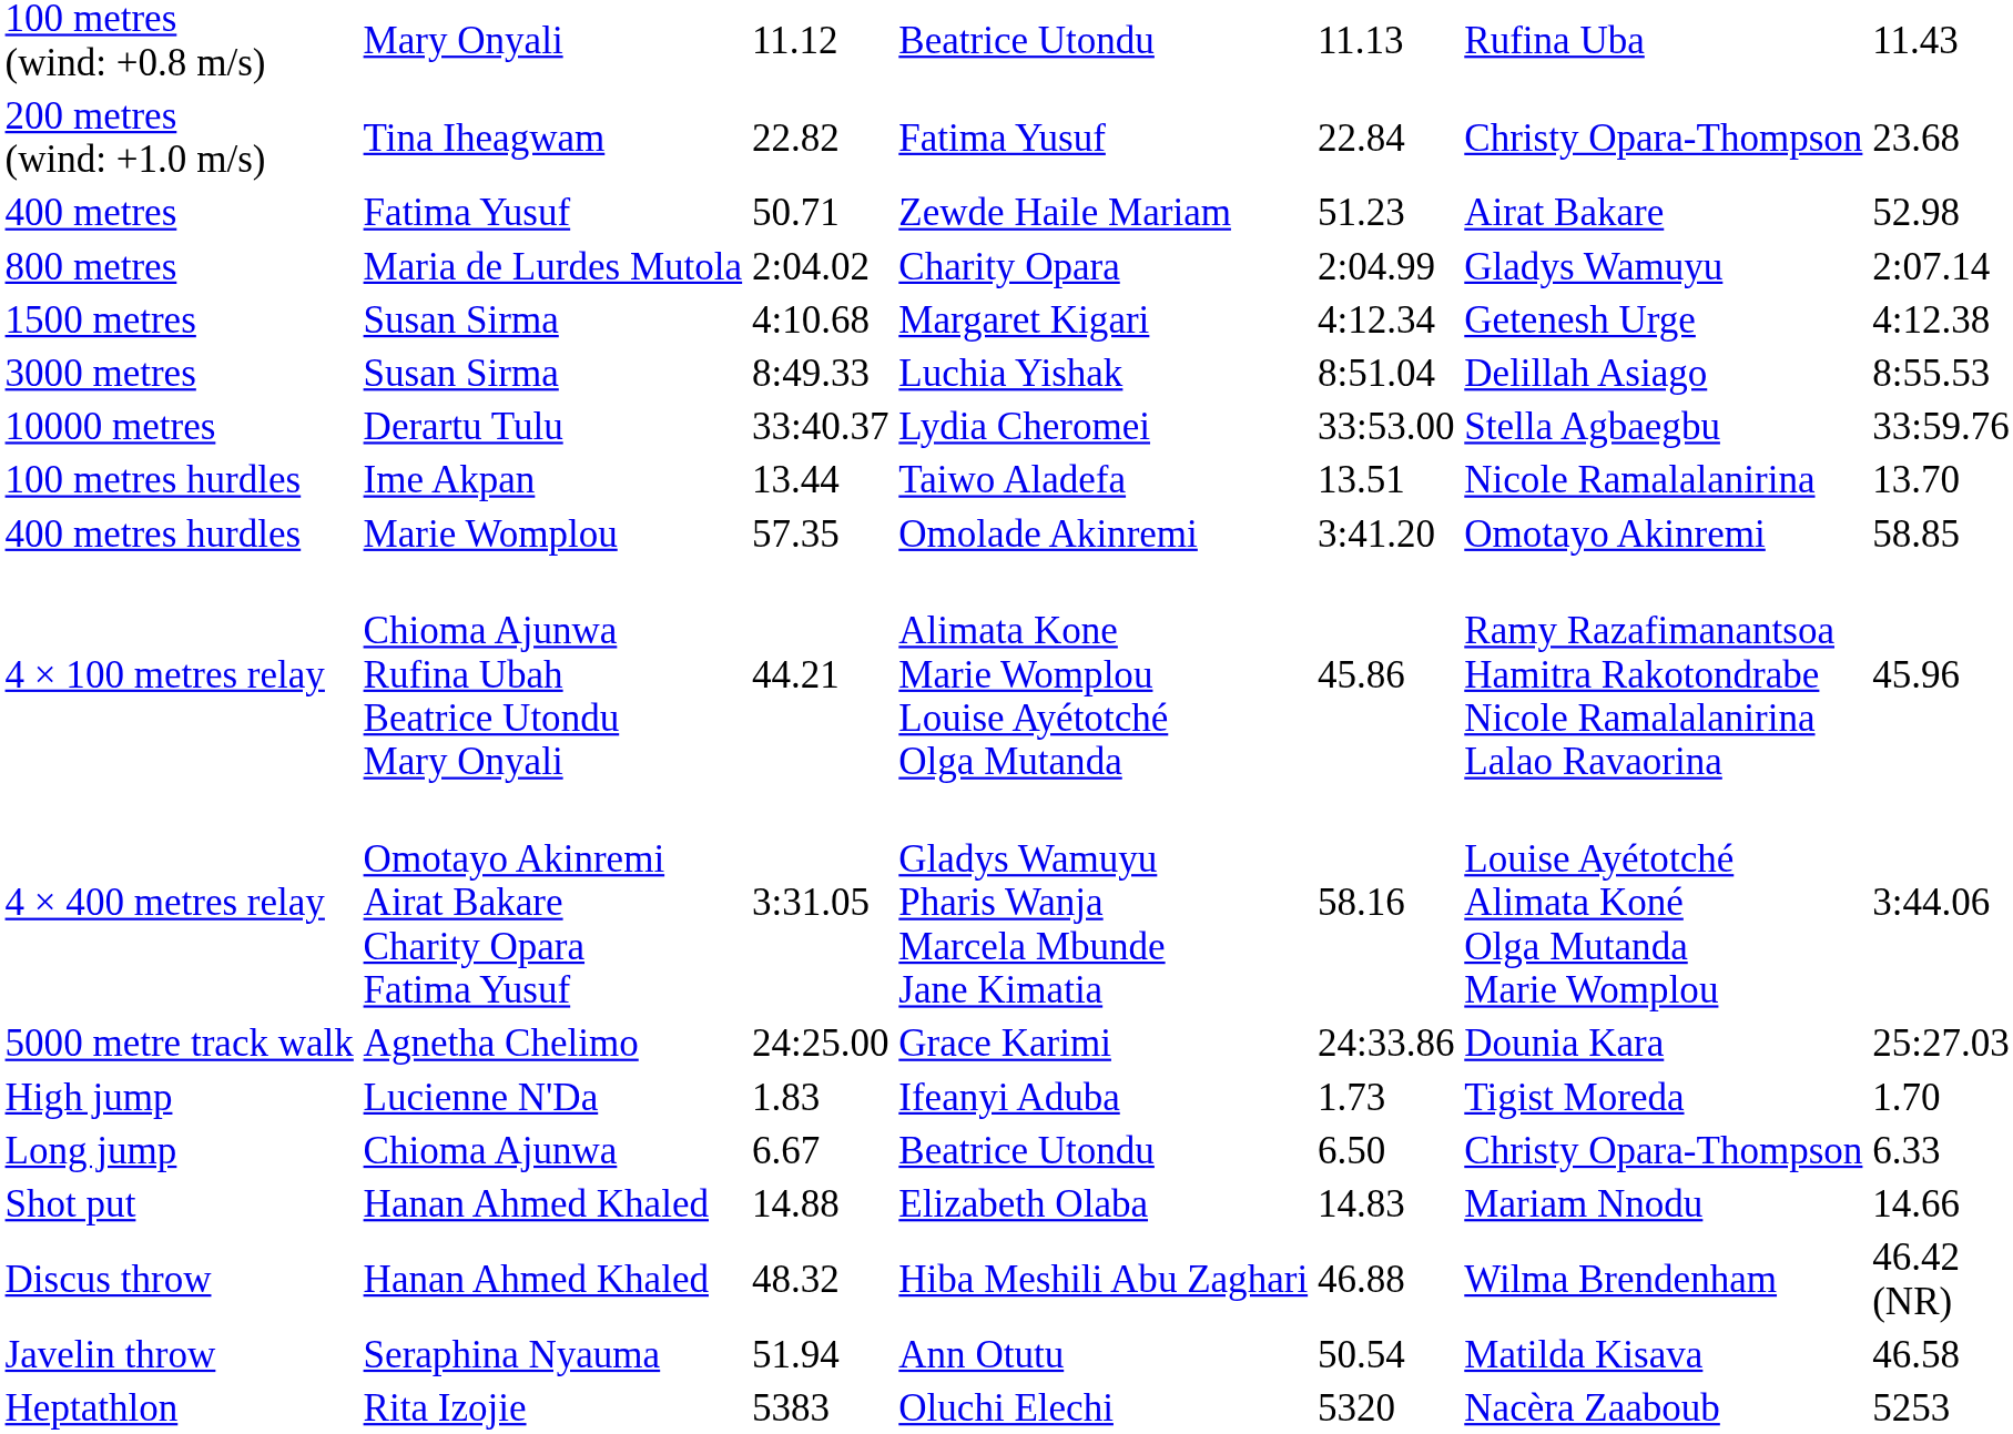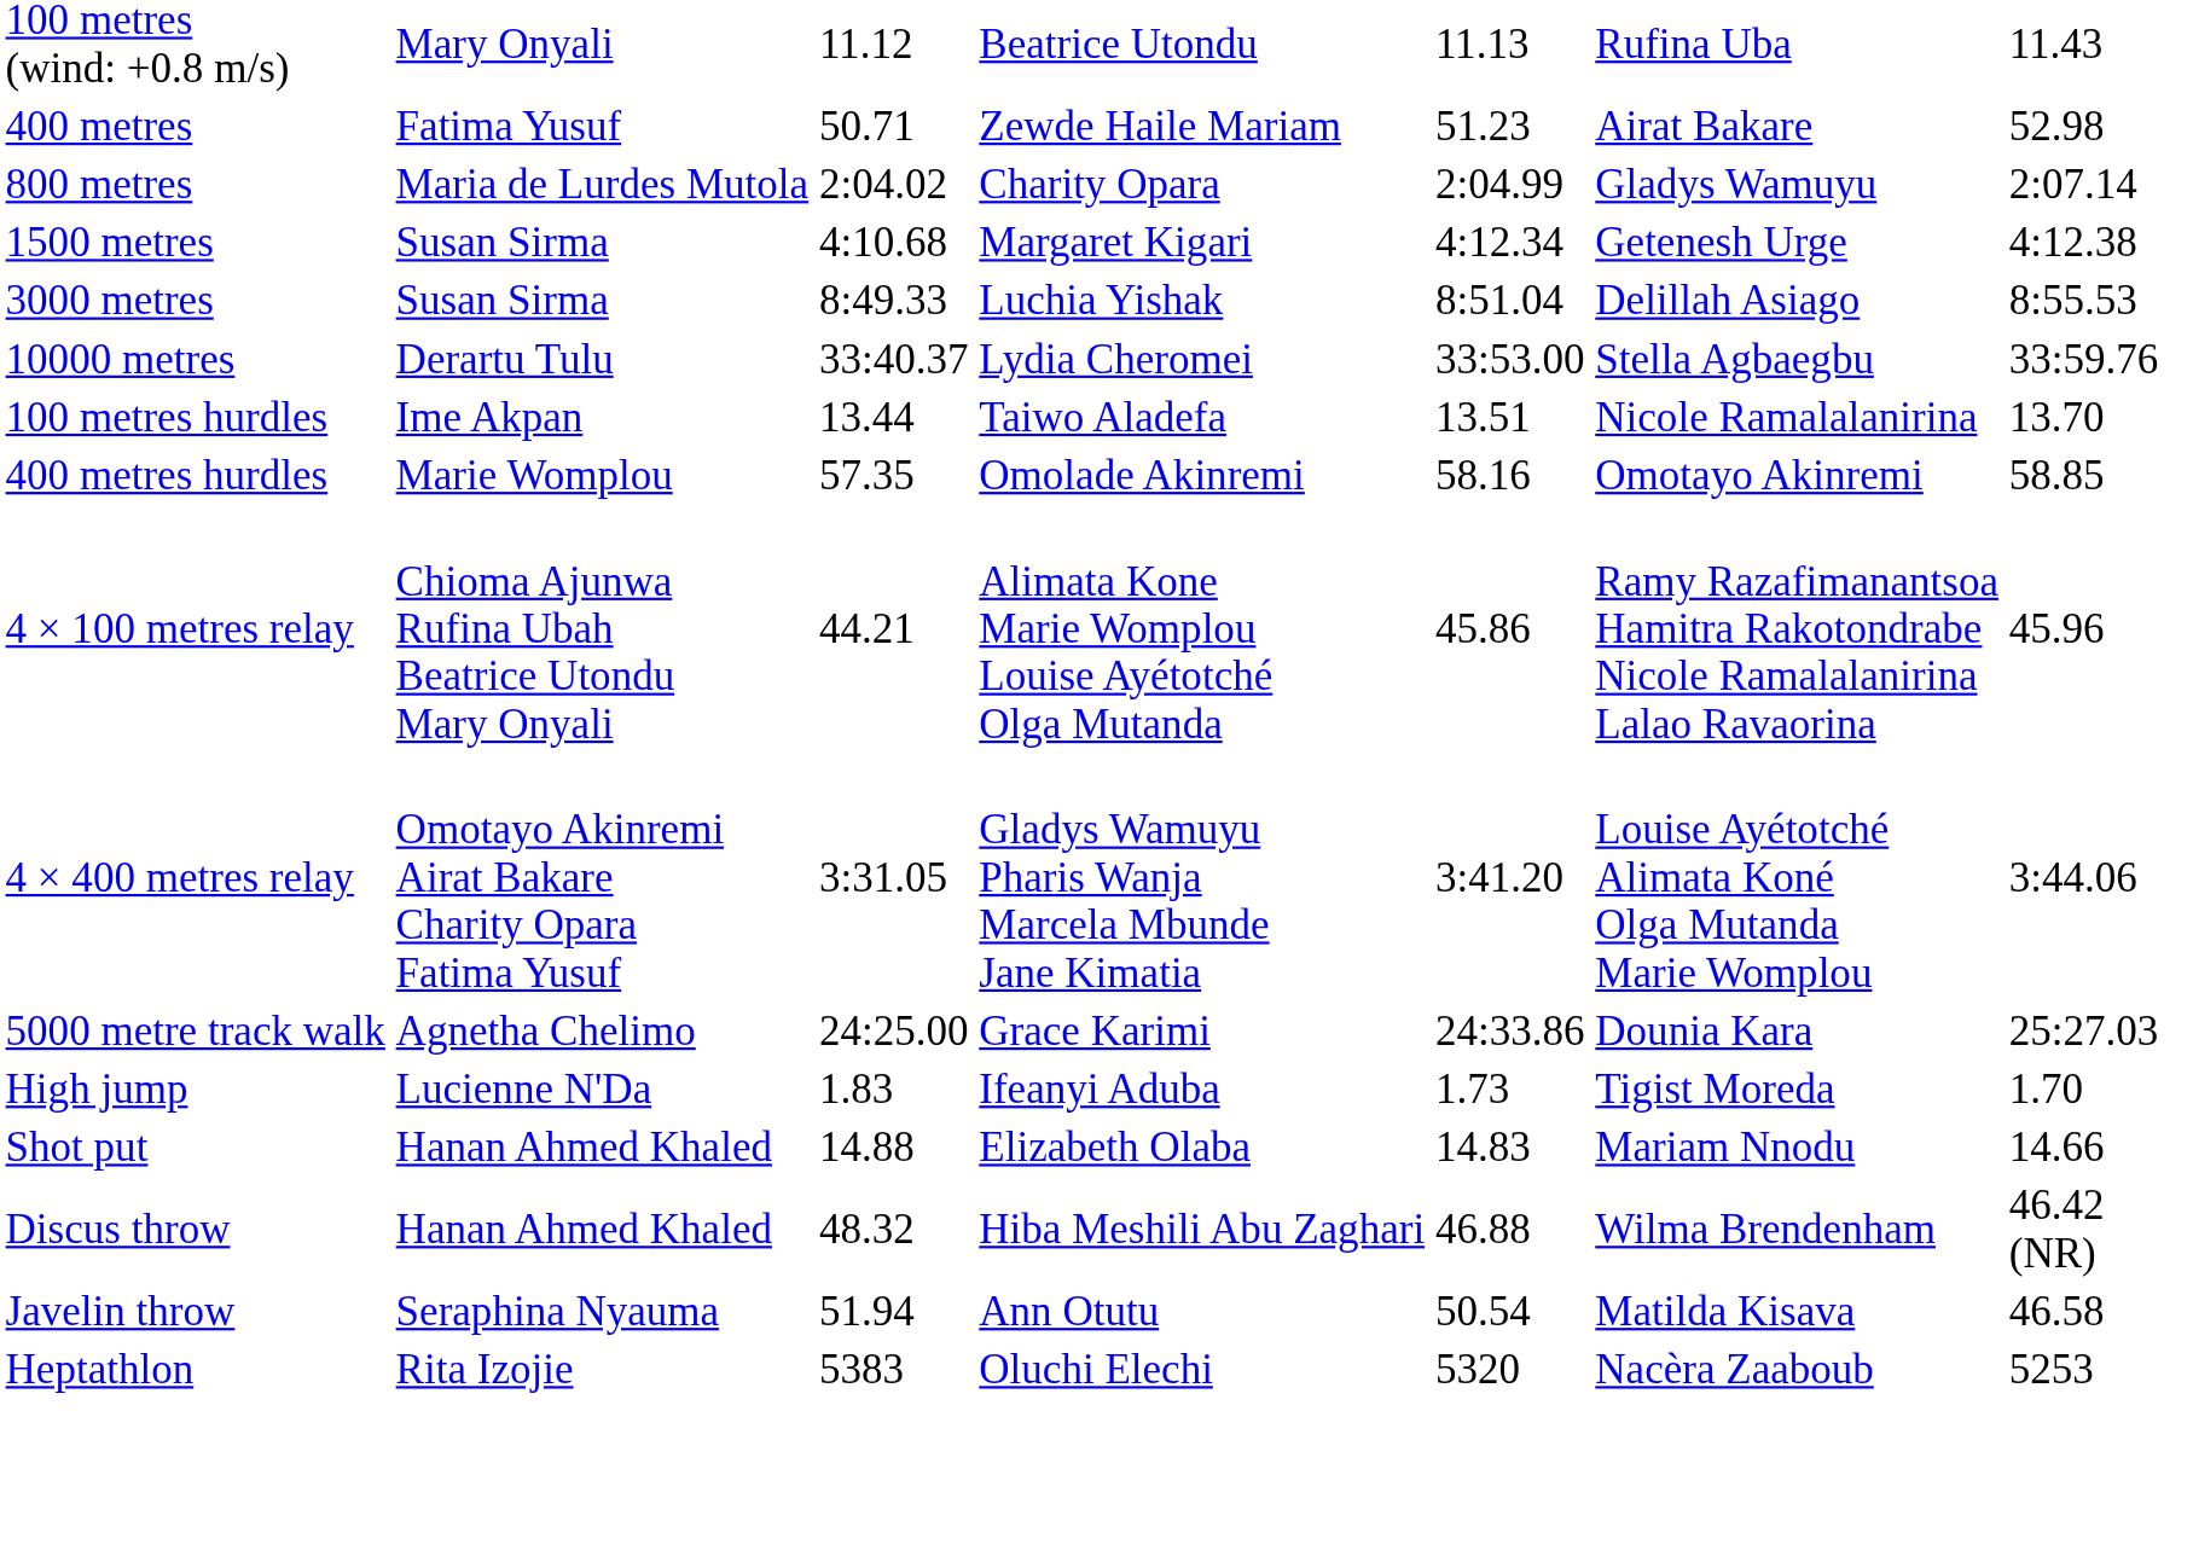- row: 200 metres (wind: +1.0 m/s) | Tina Iheagwam | 22.82 | Fatima Yusuf | 22.84 | Christy Opara-Thompson | 23.68
400 metres hurdles | column 5: 3:41.20 -> 58.16
4 × 400 metres relay | column 5: 58.16 -> 3:41.20
- row: Long jump | Chioma Ajunwa | 6.67 | Beatrice Utondu | 6.50 | Christy Opara-Thompson | 6.33
